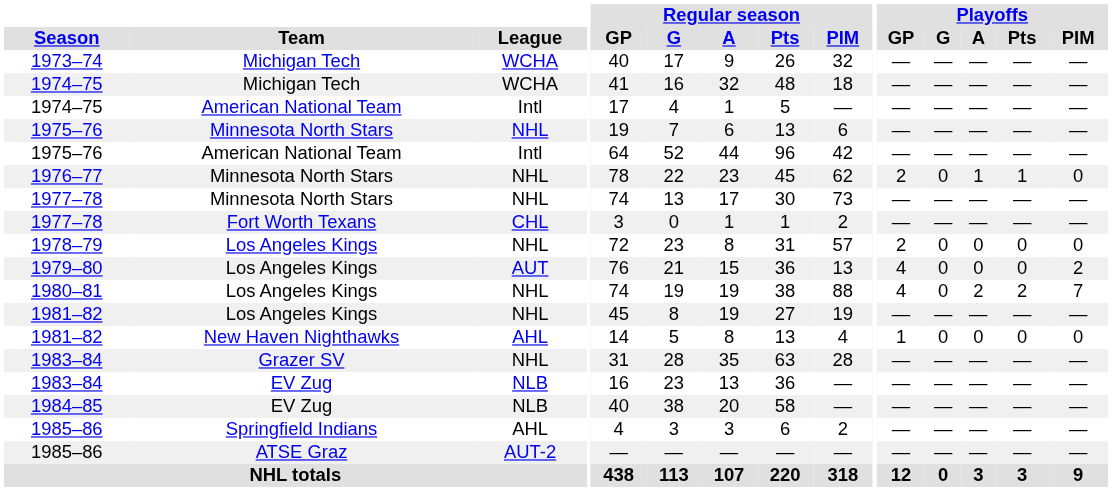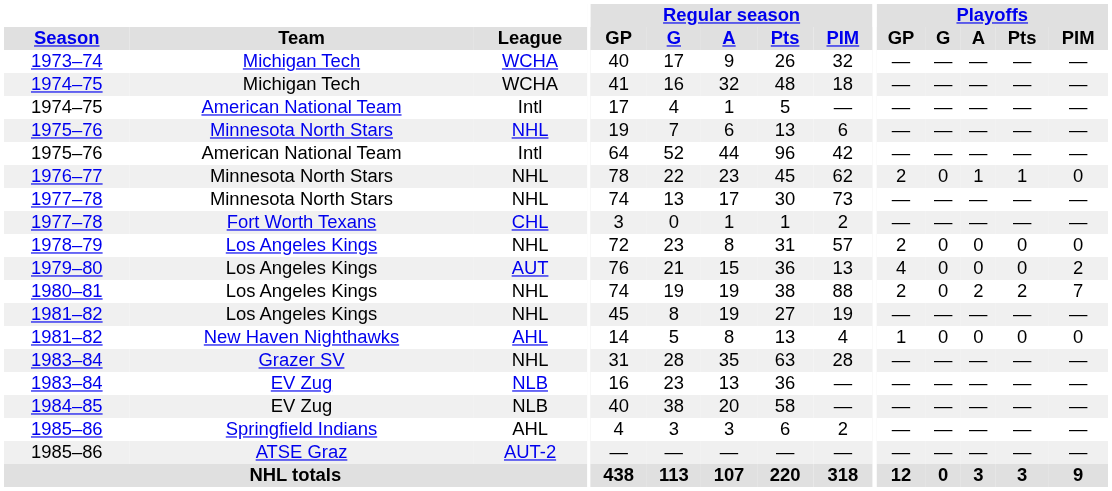1980–81 | Playoffs / GP: 4 -> 2
